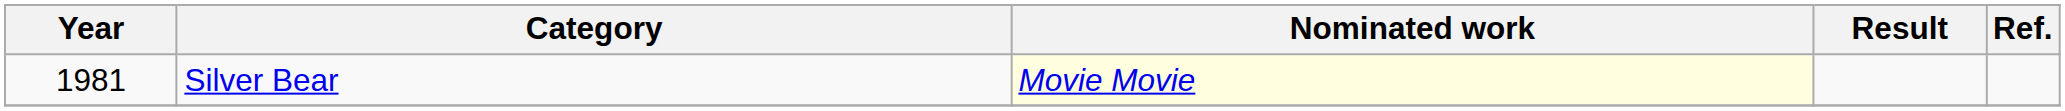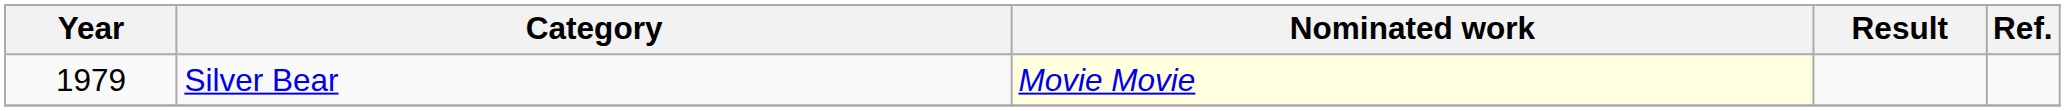Silver Bear | Year: 1981 -> 1979
